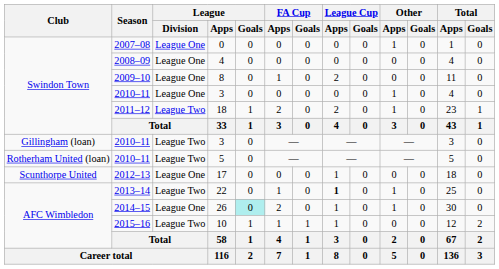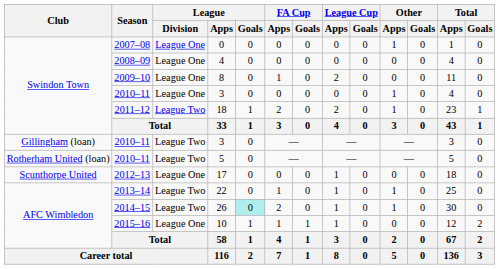22 | League Cup / Apps: bold -> normal
26 | League / Division: League One -> League Two
10 | League / Division: League Two -> League One
